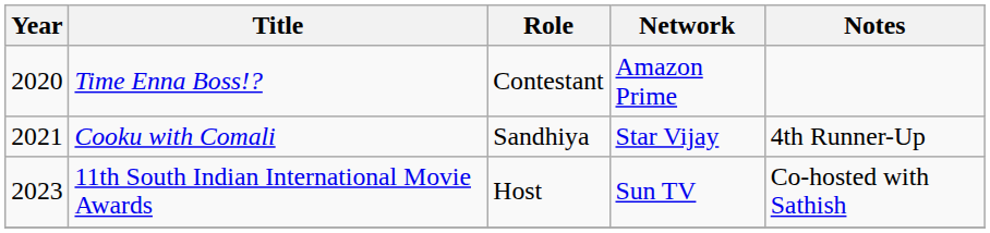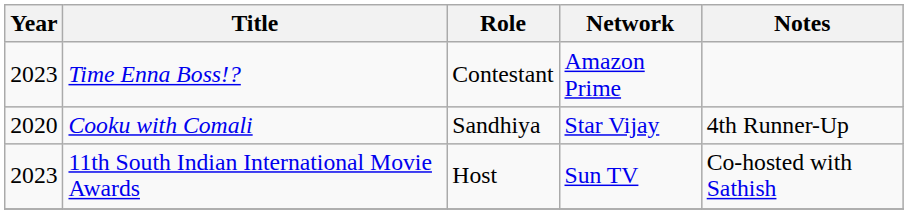Time Enna Boss!? | Year: 2020 -> 2023
Cooku with Comali | Year: 2021 -> 2020
